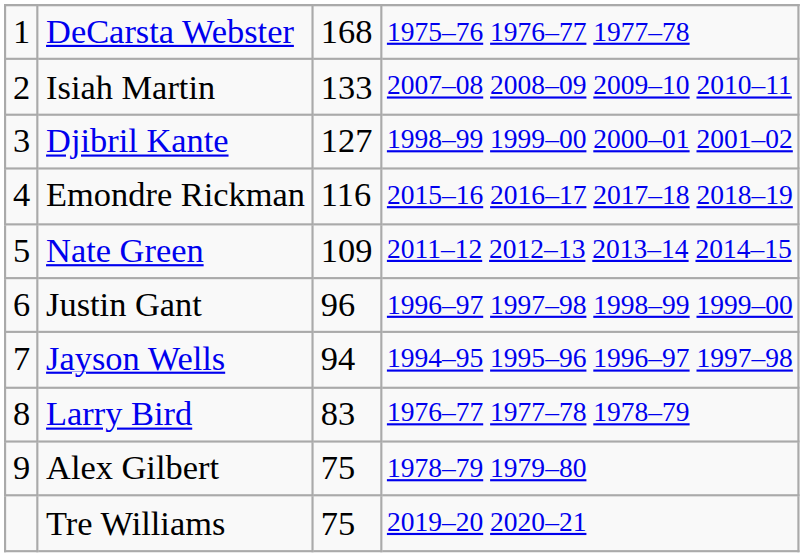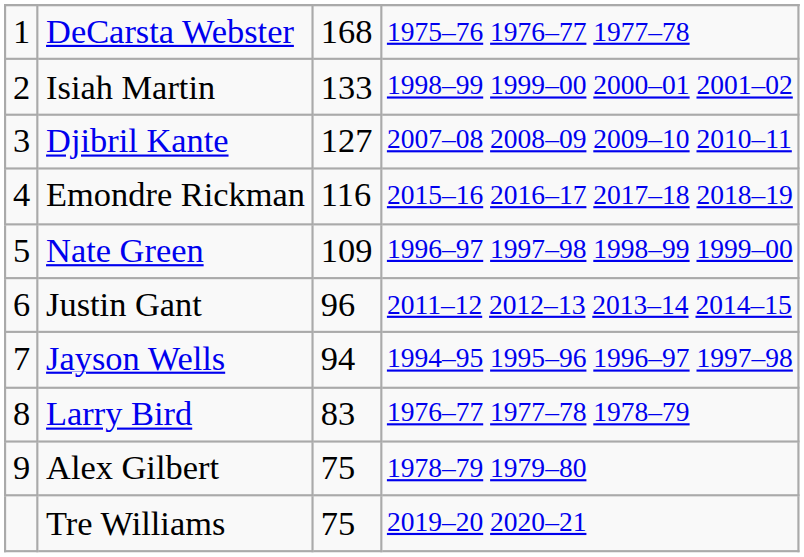Isiah Martin | column 4: 2007–08 2008–09 2009–10 2010–11 -> 1998–99 1999–00 2000–01 2001–02
Djibril Kante | column 4: 1998–99 1999–00 2000–01 2001–02 -> 2007–08 2008–09 2009–10 2010–11
Nate Green | column 4: 2011–12 2012–13 2013–14 2014–15 -> 1996–97 1997–98 1998–99 1999–00
Justin Gant | column 4: 1996–97 1997–98 1998–99 1999–00 -> 2011–12 2012–13 2013–14 2014–15
